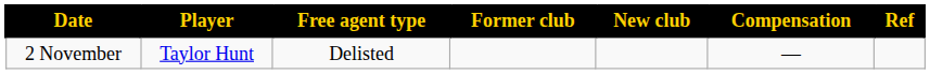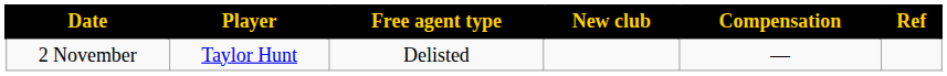- column: Former club
